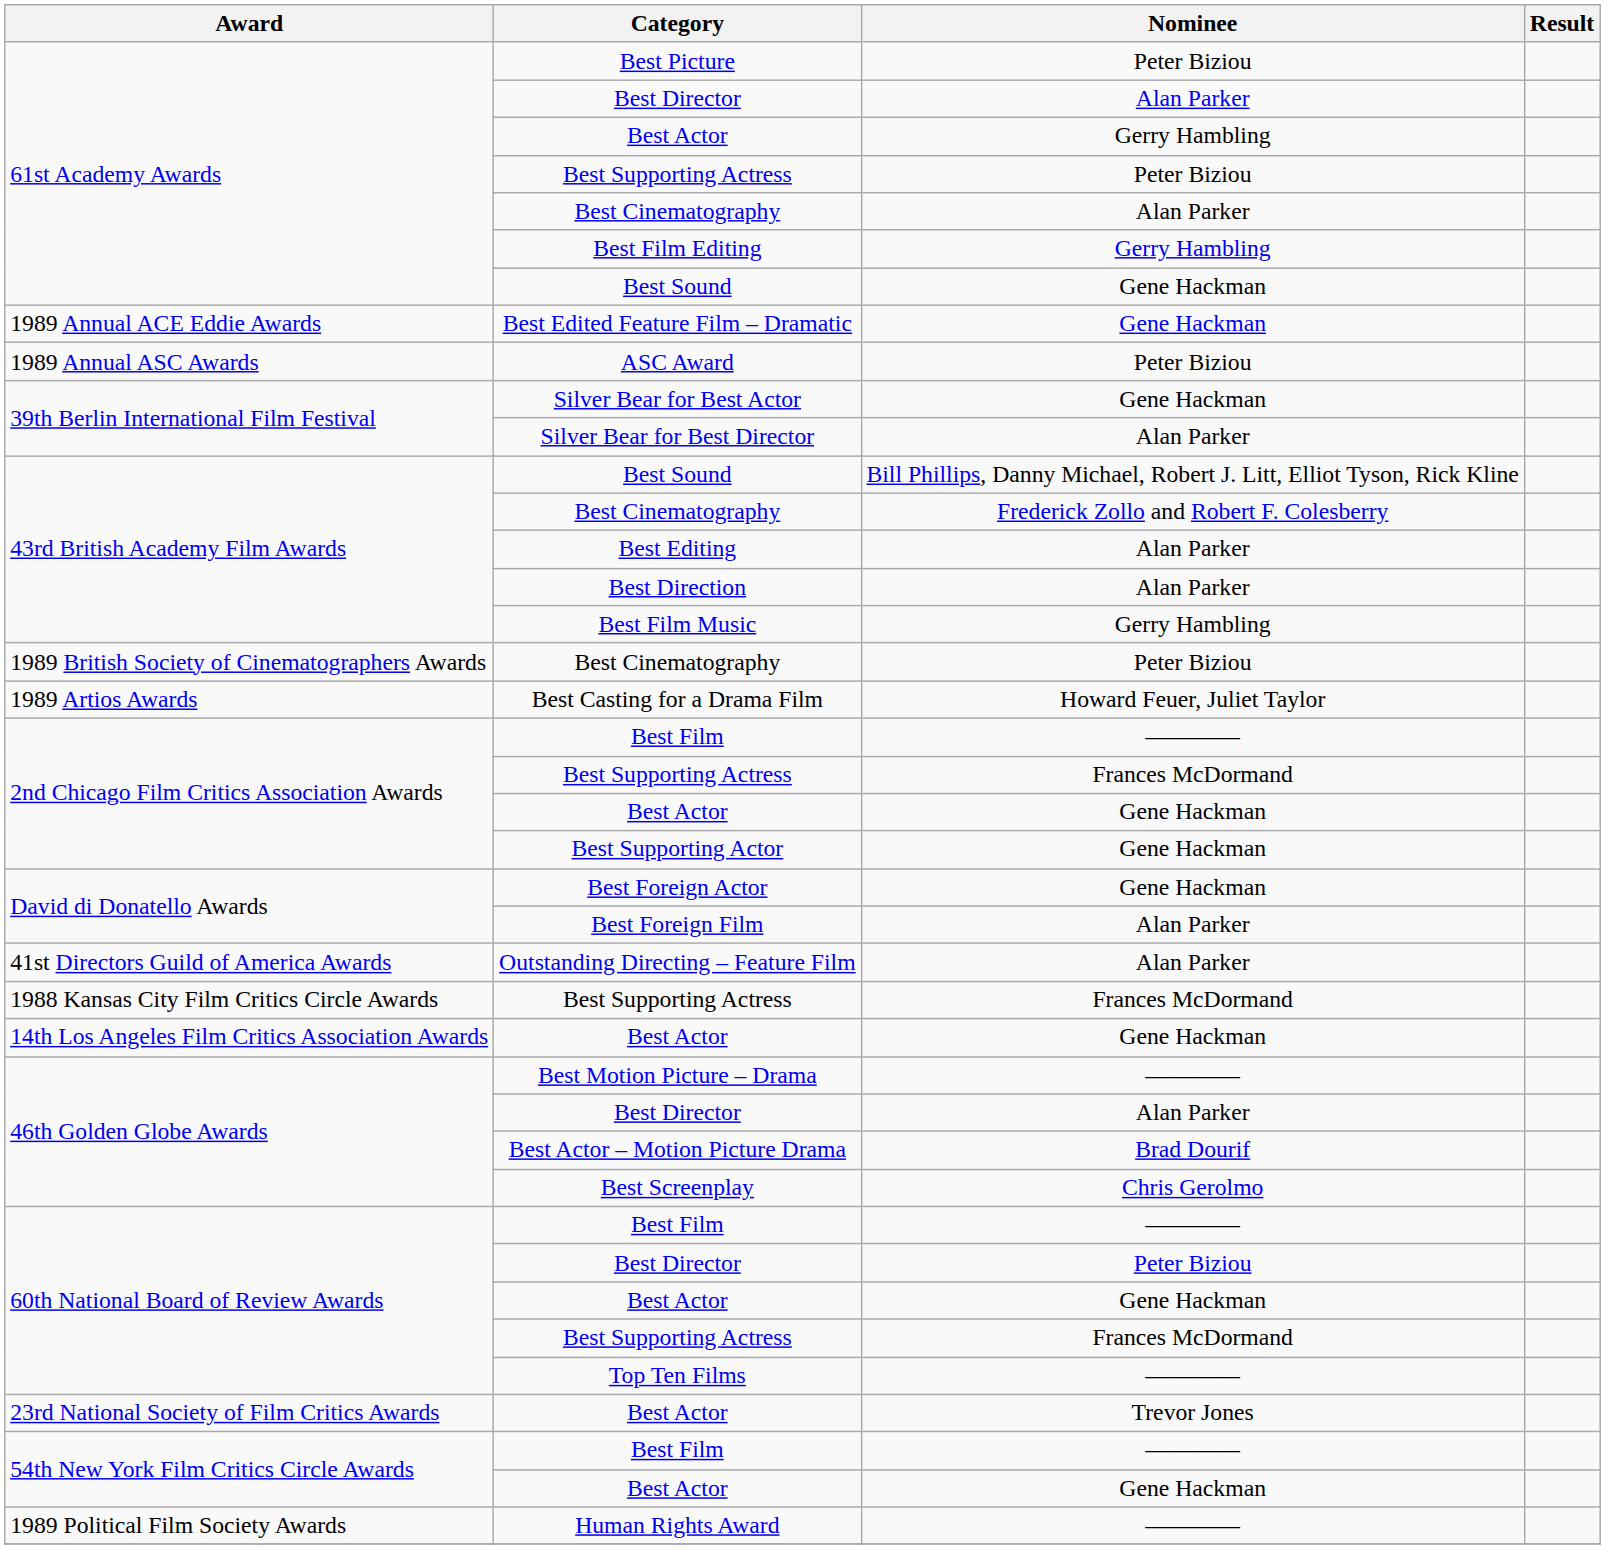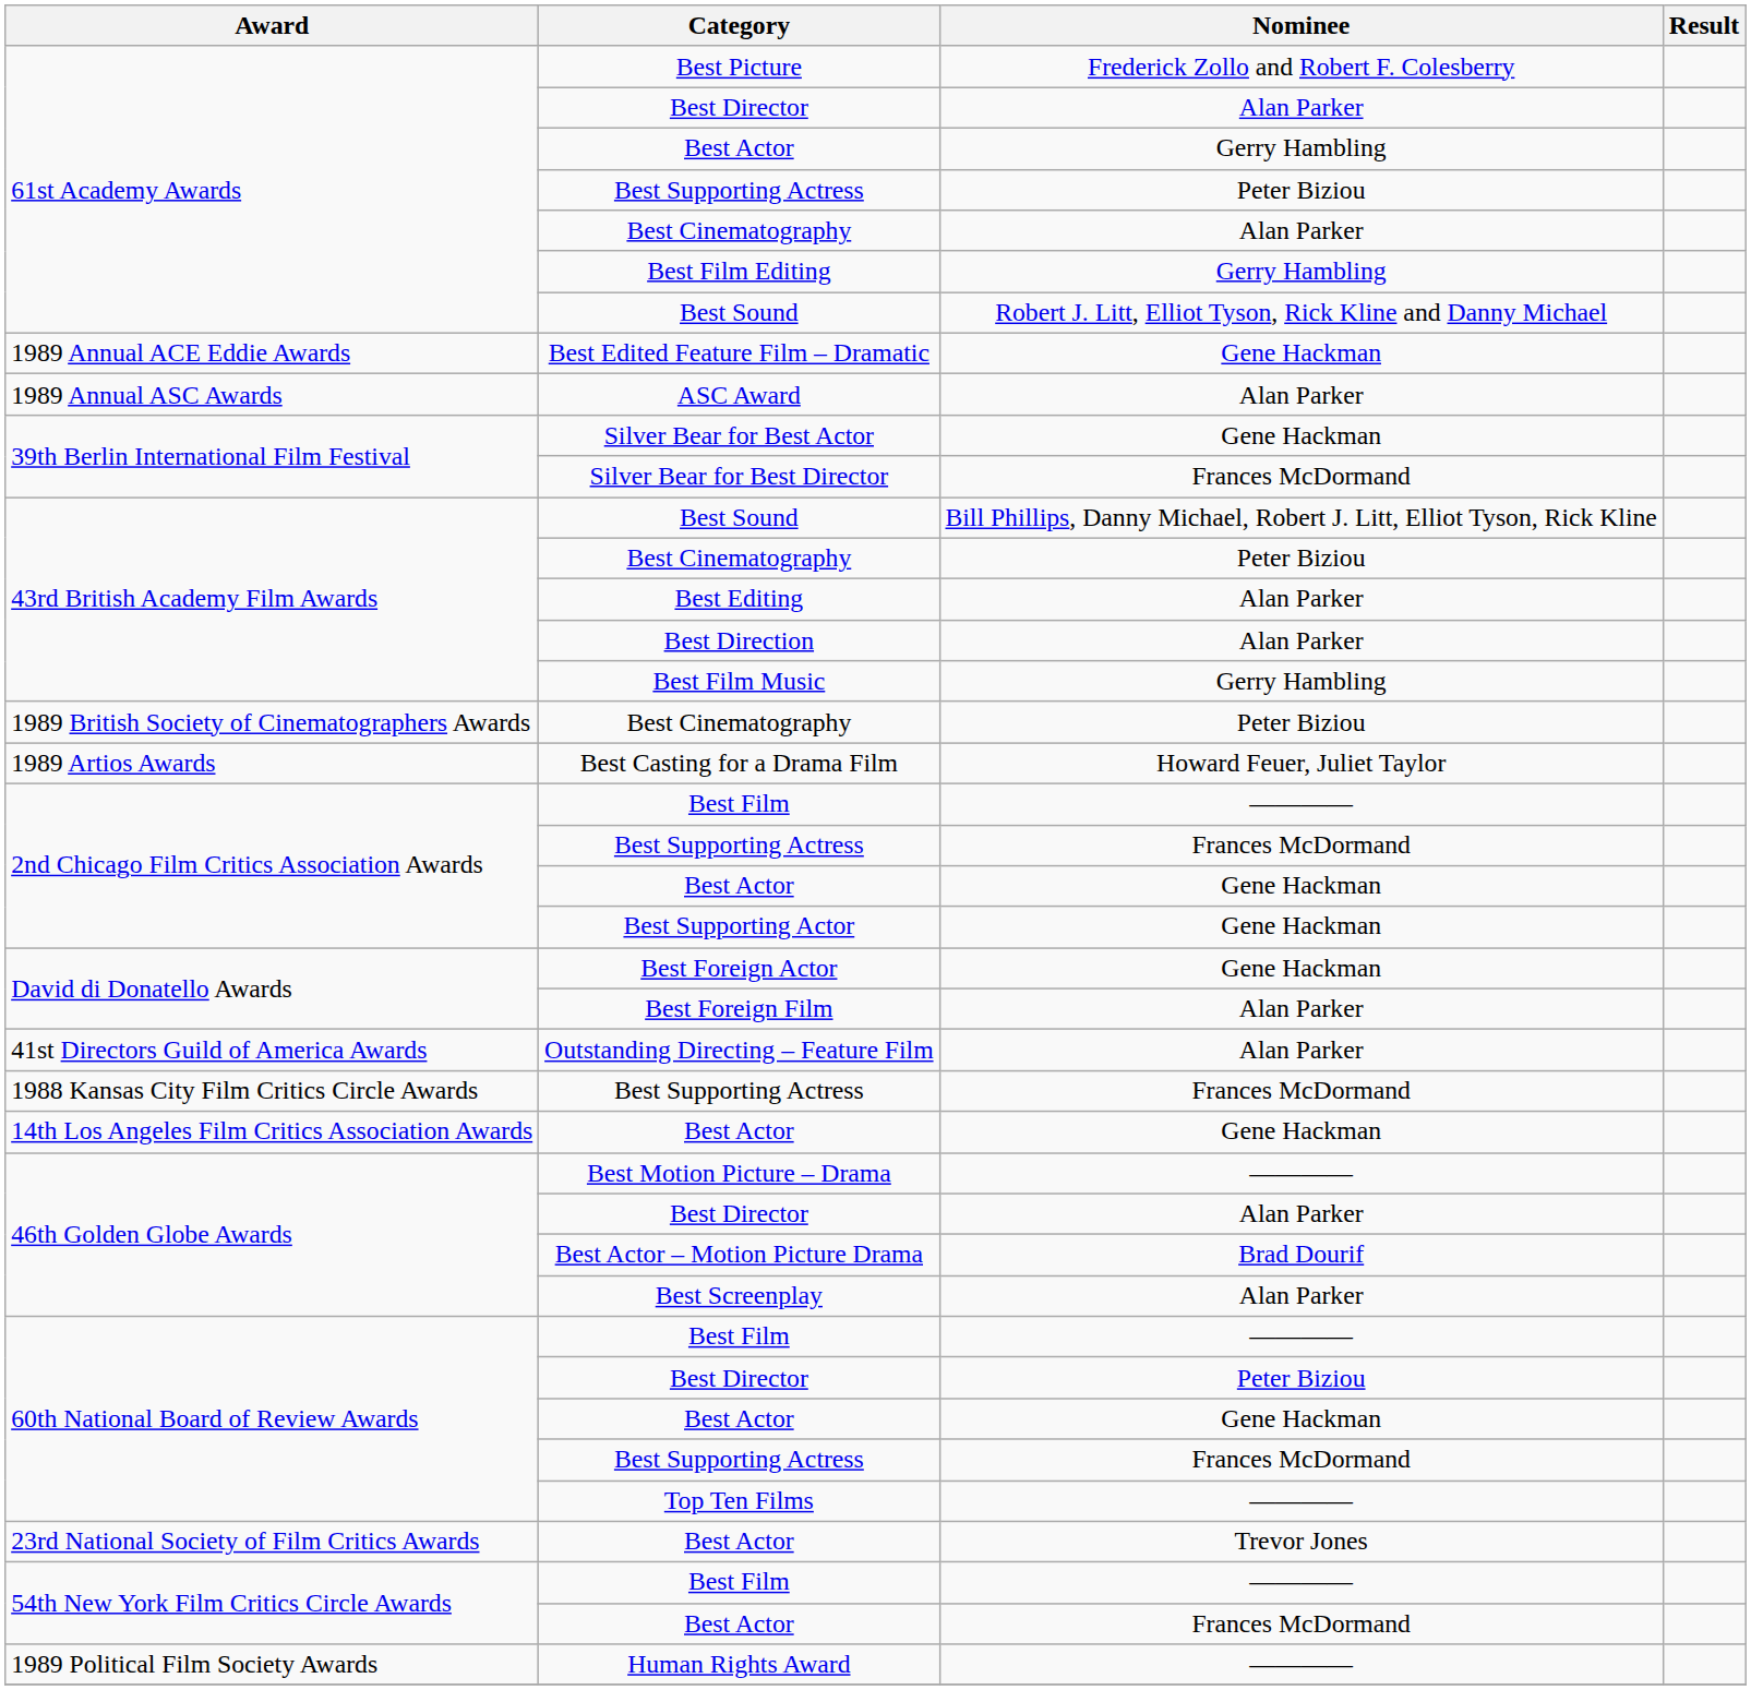Best Picture | Nominee: Peter Biziou -> Frederick Zollo and Robert F. Colesberry
61st Academy Awards / Best Sound | Nominee: Gene Hackman -> Robert J. Litt, Elliot Tyson, Rick Kline and Danny Michael
ASC Award | Nominee: Peter Biziou -> Alan Parker
Silver Bear for Best Director | Nominee: Alan Parker -> Frances McDormand
43rd British Academy Film Awards / Best Cinematography | Nominee: Frederick Zollo and Robert F. Colesberry -> Peter Biziou
Best Screenplay | Nominee: Chris Gerolmo -> Alan Parker
54th New York Film Critics Circle Awards / Best Actor | Nominee: Gene Hackman -> Frances McDormand
